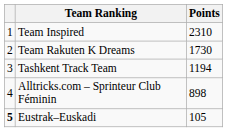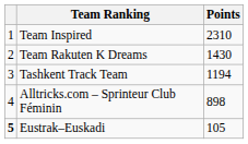Team Rakuten K Dreams | Points: 1730 -> 1430
